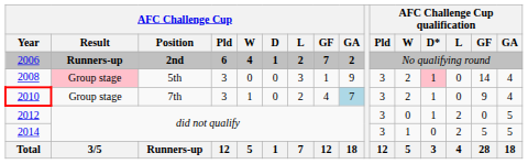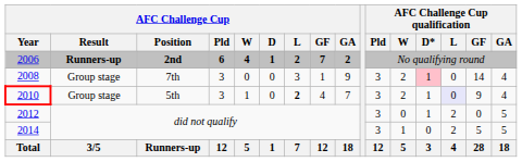2008 | AFC Challenge Cup / Result: pink background -> no background
2008 | AFC Challenge Cup / Position: 5th -> 7th
2010 | AFC Challenge Cup / Position: 7th -> 5th
2010 | AFC Challenge Cup / L: normal -> bold
2010 | AFC Challenge Cup / GA: lightblue background -> no background
2010 | AFC Challenge Cup qualification / L: no background -> lavender background
